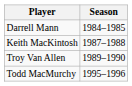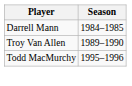- row: Keith MacKintosh | 1987–1988
